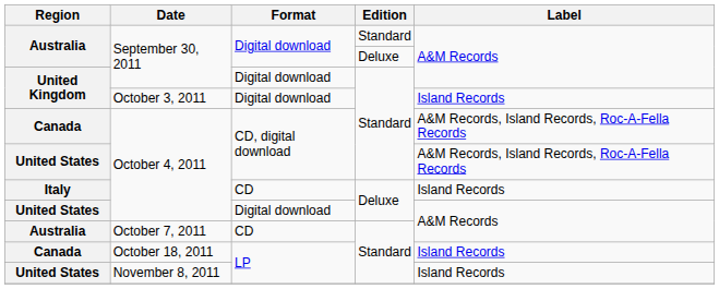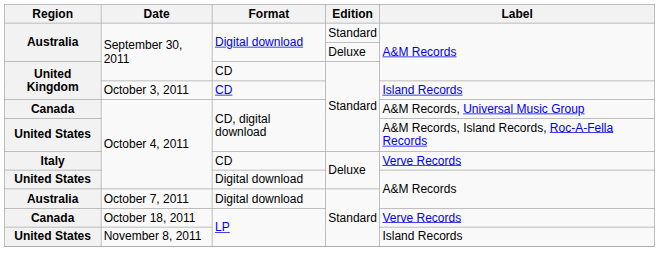United Kingdom / September 30, 2011 | Format: Digital download -> CD
October 3, 2011 | Format: Digital download -> CD
Canada / October 4, 2011 | Label: A&M Records, Island Records, Roc-A-Fella Records -> A&M Records, Universal Music Group
Italy / October 4, 2011 | Label: Island Records -> Verve Records
October 7, 2011 | Format: CD -> Digital download
October 18, 2011 | Label: Island Records -> Verve Records
